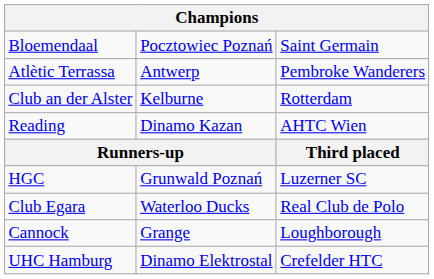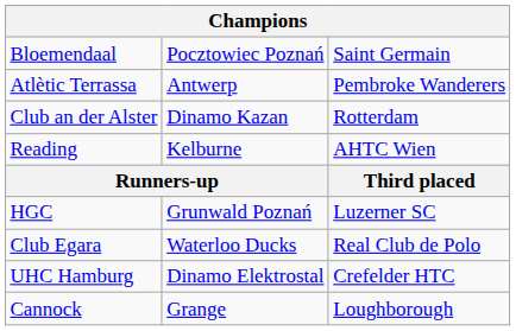Club an der Alster | column 2: Kelburne -> Dinamo Kazan
Reading | column 2: Dinamo Kazan -> Kelburne
rows swapped: UHC Hamburg <-> Cannock
